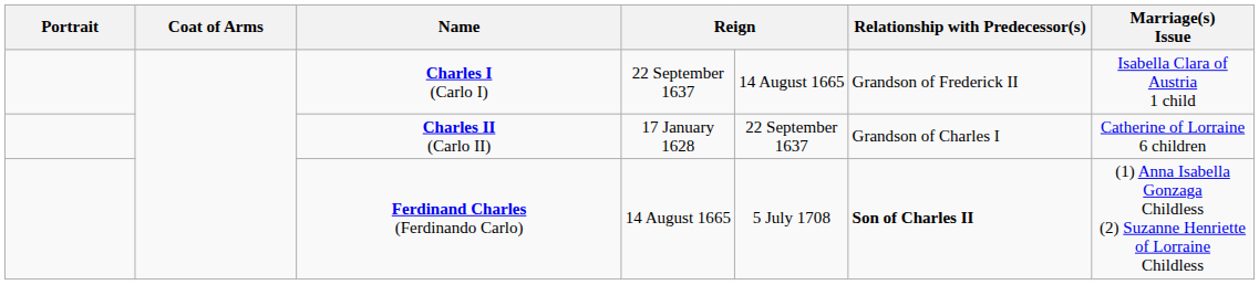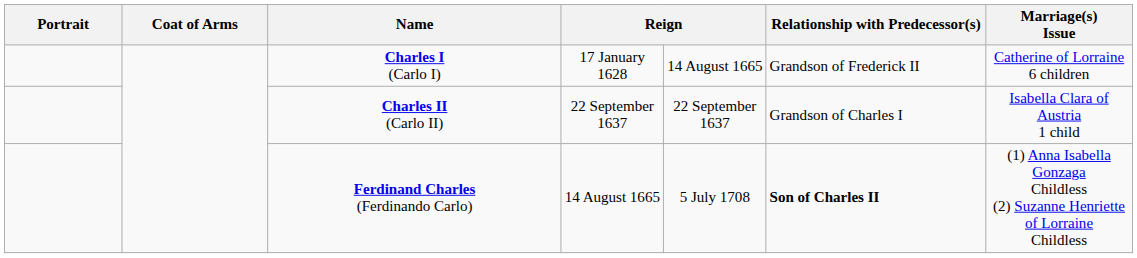Charles I (Carlo I) | column 4: 22 September 1637 -> 17 January 1628
Charles I (Carlo I) | Marriage(s) Issue: Isabella Clara of Austria 1 child -> Catherine of Lorraine 6 children
Charles II (Carlo II) | column 4: 17 January 1628 -> 22 September 1637
Charles II (Carlo II) | Marriage(s) Issue: Catherine of Lorraine 6 children -> Isabella Clara of Austria 1 child
